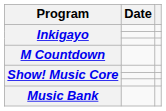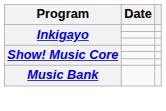- row: M Countdown
